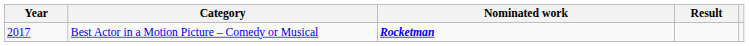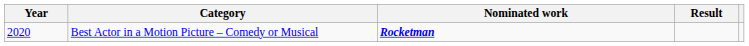Best Actor in a Motion Picture – Comedy or Musical | Year: 2017 -> 2020
